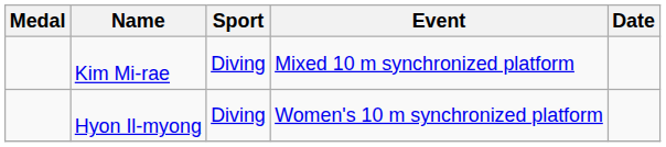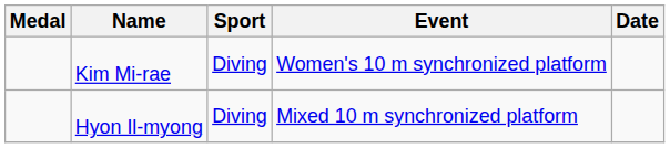Kim Mi-rae | Event: Mixed 10 m synchronized platform -> Women's 10 m synchronized platform
Hyon Il-myong | Event: Women's 10 m synchronized platform -> Mixed 10 m synchronized platform
